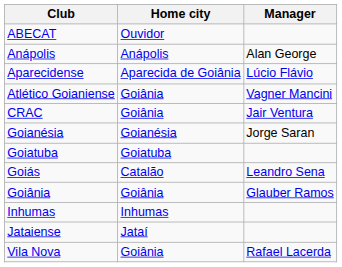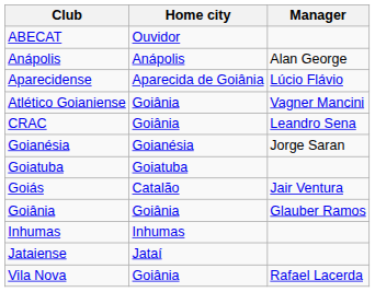CRAC | Manager: Jair Ventura -> Leandro Sena
Goiás | Manager: Leandro Sena -> Jair Ventura
